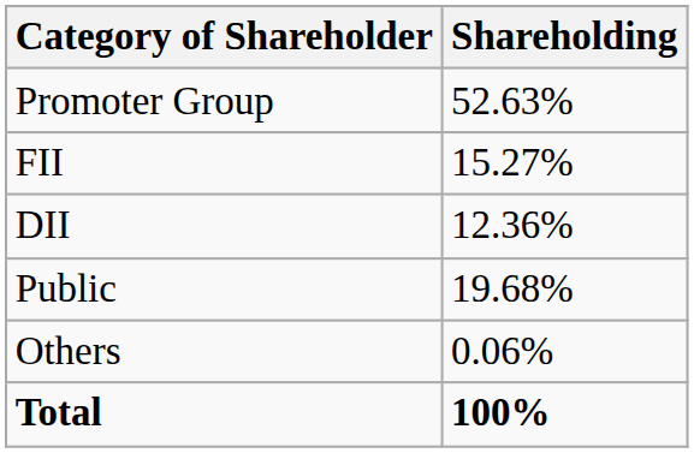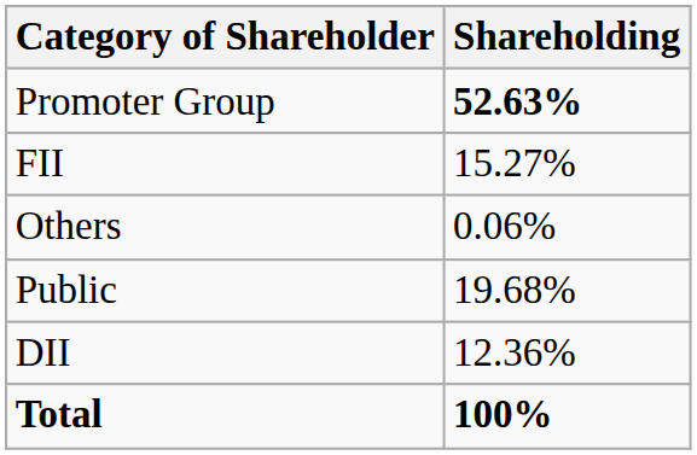Promoter Group | Shareholding: normal -> bold
rows swapped: DII <-> Others
